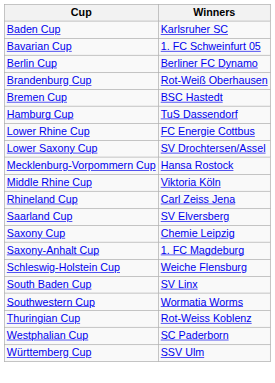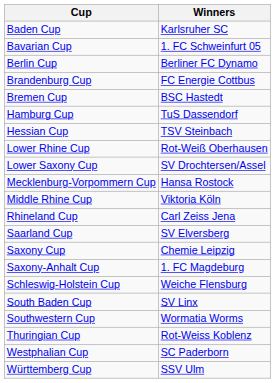Brandenburg Cup | Winners: Rot-Weiß Oberhausen -> FC Energie Cottbus
+ row: Hessian Cup | TSV Steinbach
Lower Rhine Cup | Winners: FC Energie Cottbus -> Rot-Weiß Oberhausen
